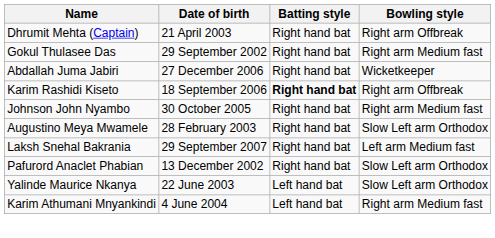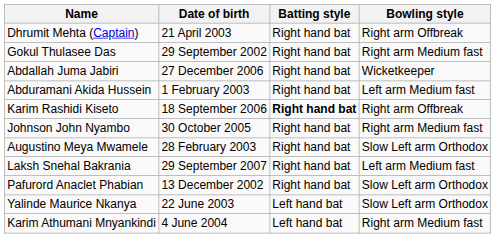+ row: Abduramani Akida Hussein | 1 February 2003 | Right hand bat | Left arm Medium fast
